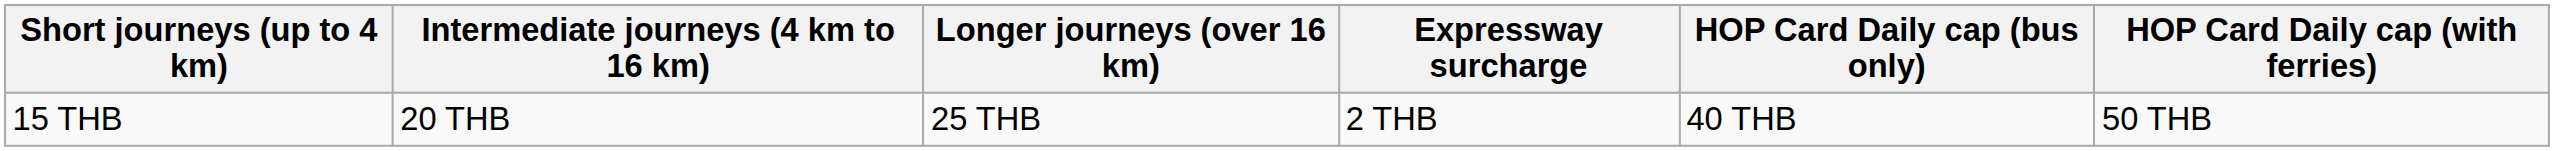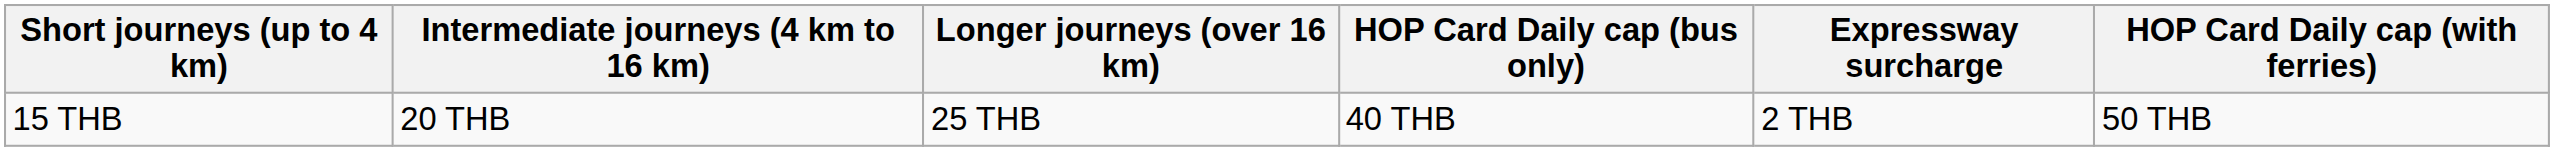columns swapped: Expressway surcharge <-> HOP Card Daily cap (bus only)
